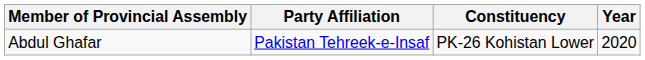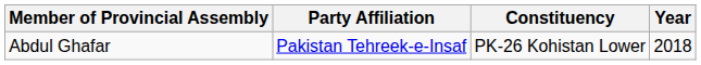Abdul Ghafar | Year: 2020 -> 2018
